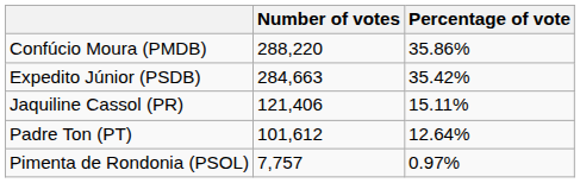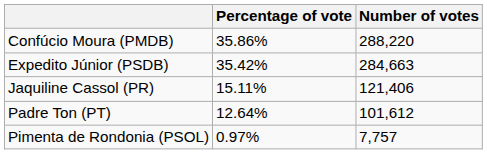columns swapped: Number of votes <-> Percentage of vote
